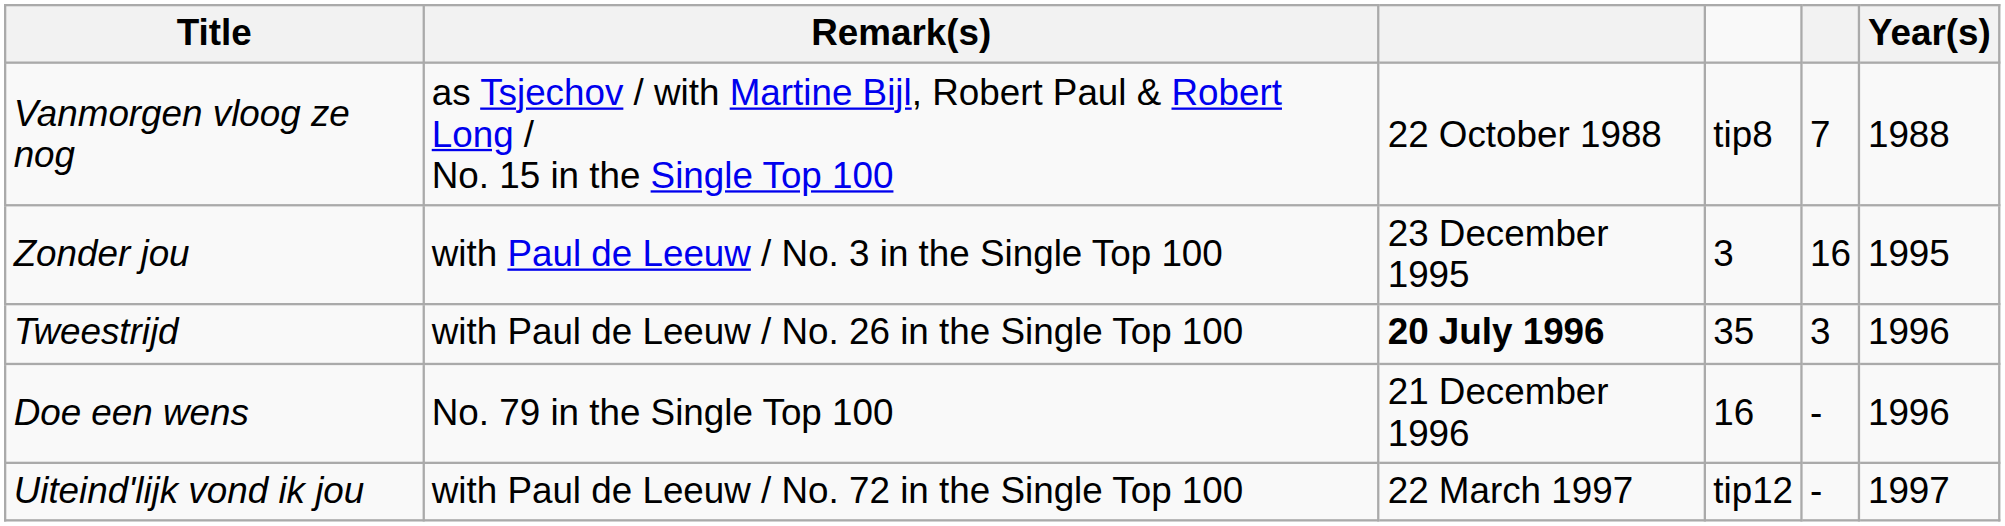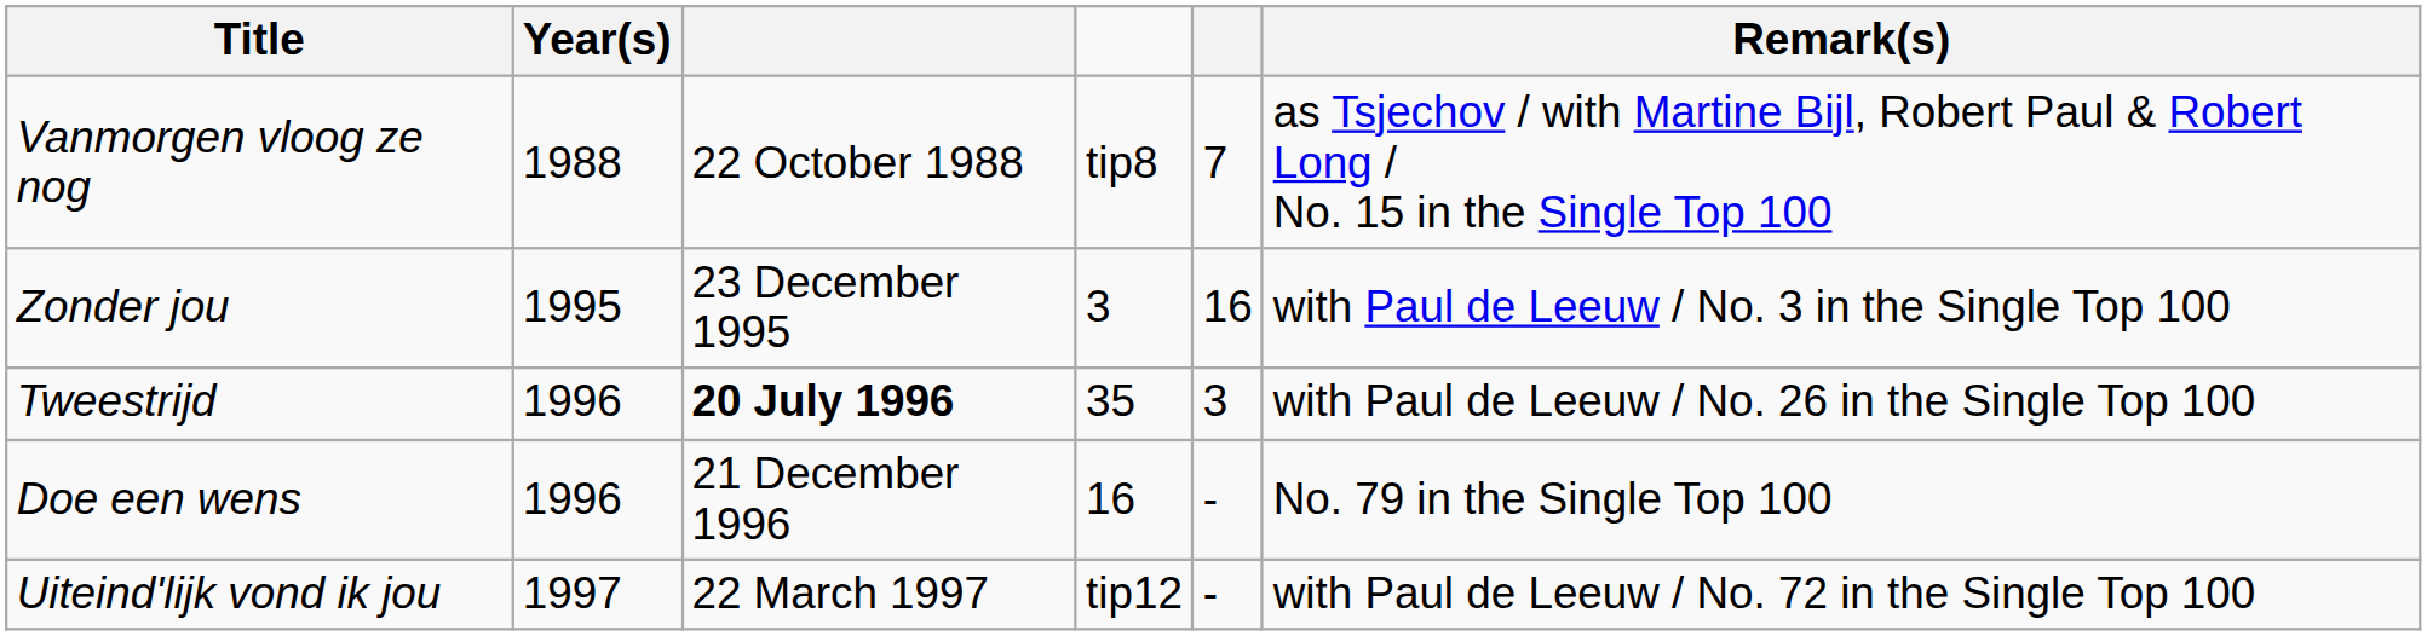columns swapped: Year(s) <-> Remark(s)
